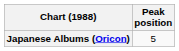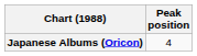Japanese Albums (Oricon) | Peak position: 5 -> 4
